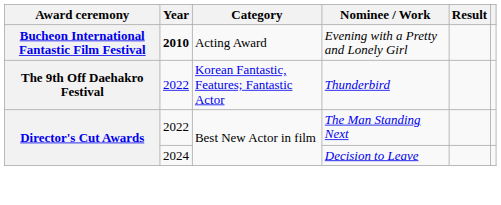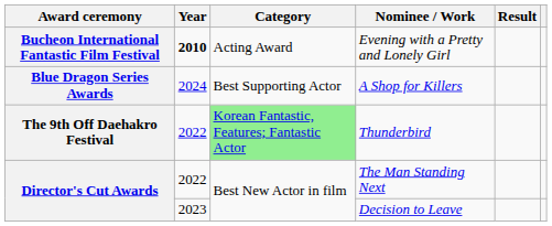+ row: Blue Dragon Series Awards | 2024 | Best Supporting Actor | A Shop for Killers
Thunderbird | Category: no background -> lightgreen background
Decision to Leave | Year: 2024 -> 2023
